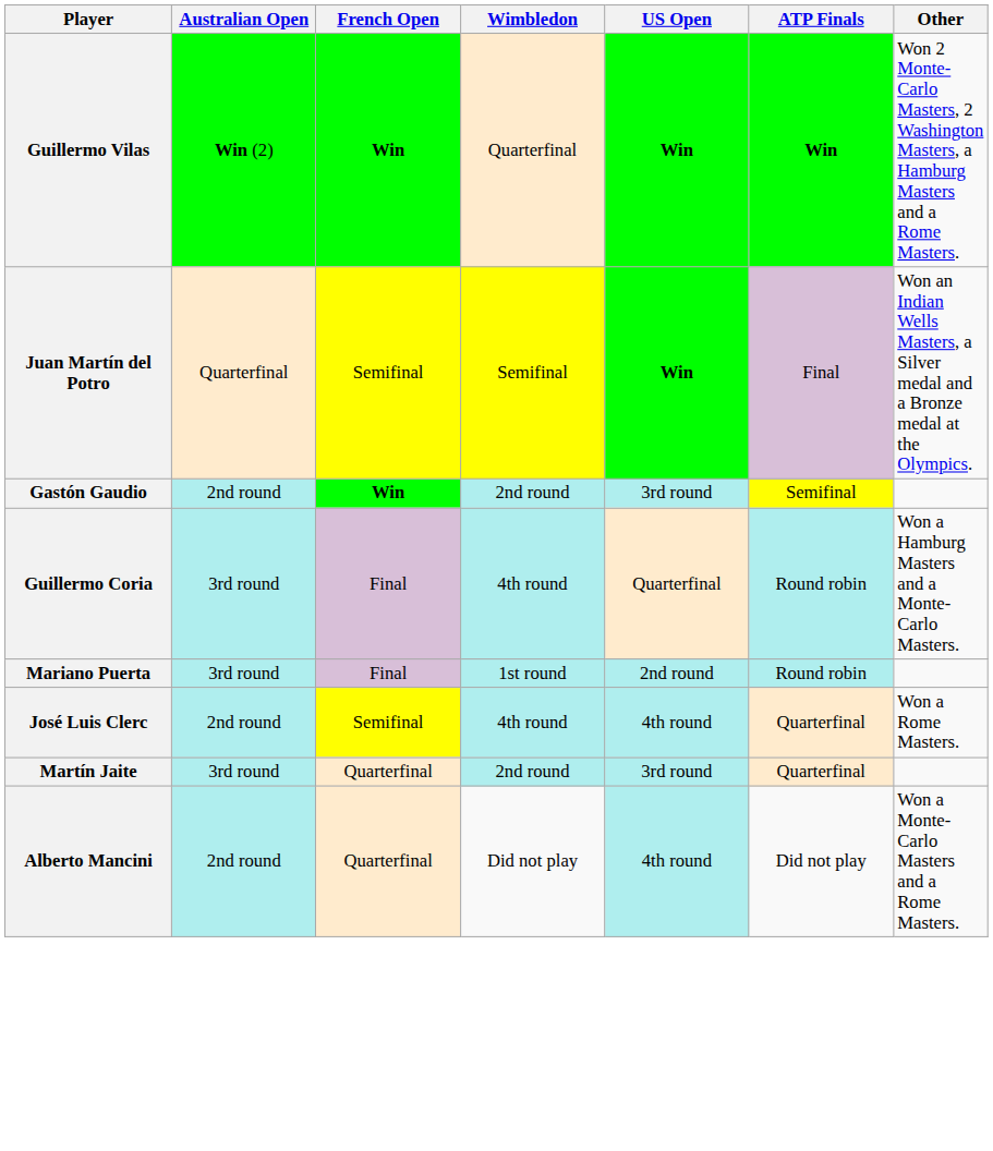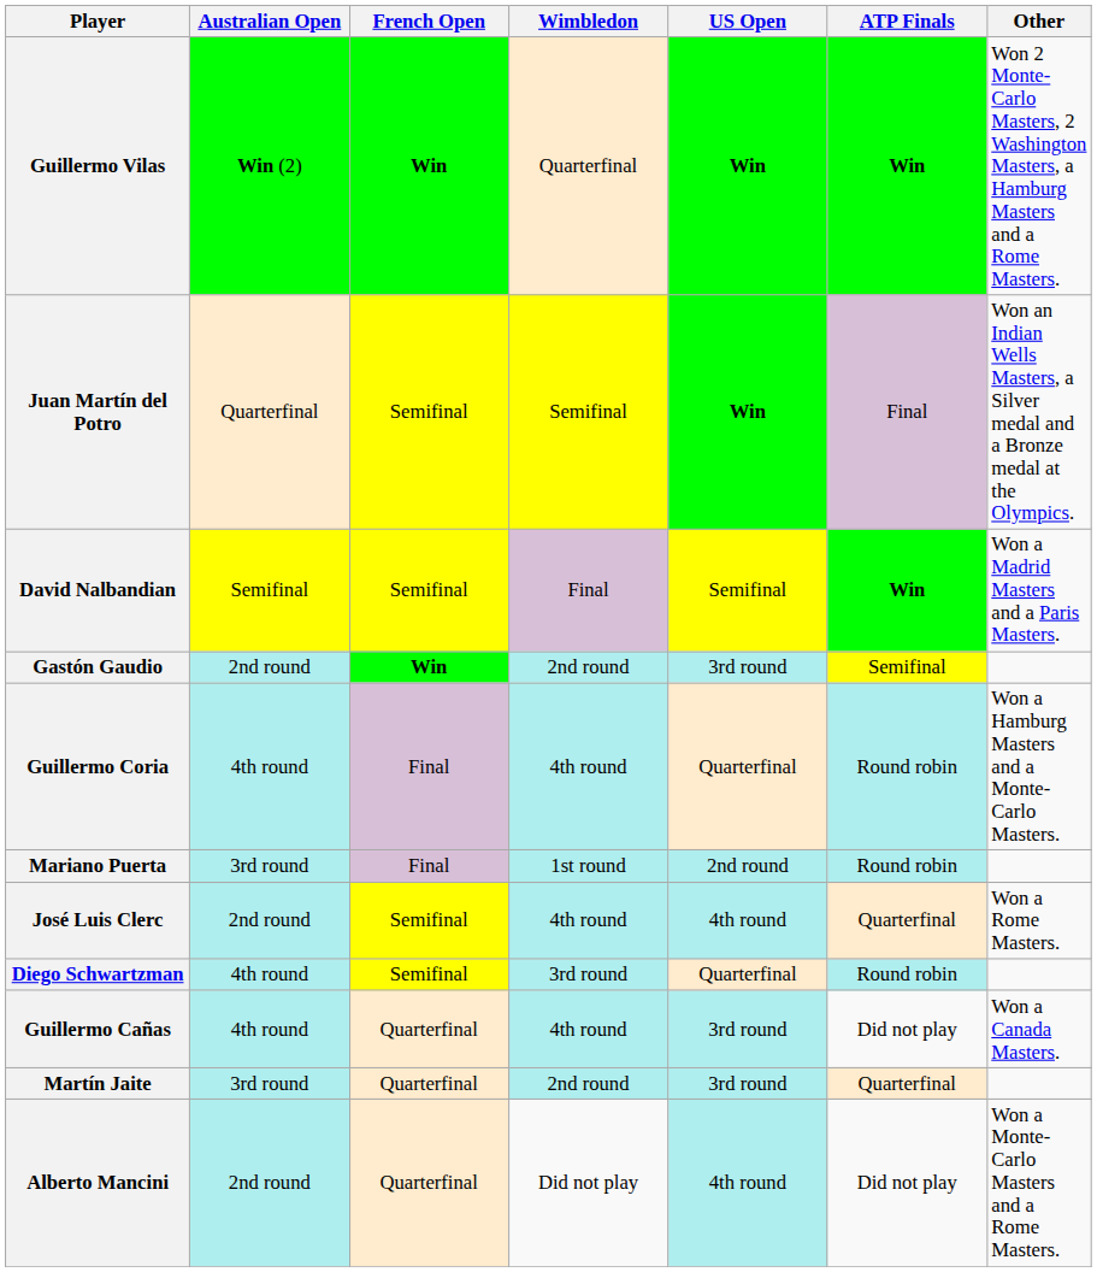+ row: David Nalbandian | Semifinal | Semifinal | Final | Semifinal | Win | Won a Madrid Masters and a Paris Masters.
Guillermo Coria | Australian Open: 3rd round -> 4th round
+ row: Diego Schwartzman | 4th round | Semifinal | 3rd round | Quarterfinal | Round robin
+ row: Guillermo Cañas | 4th round | Quarterfinal | 4th round | 3rd round | Did not play | Won a Canada Masters.
